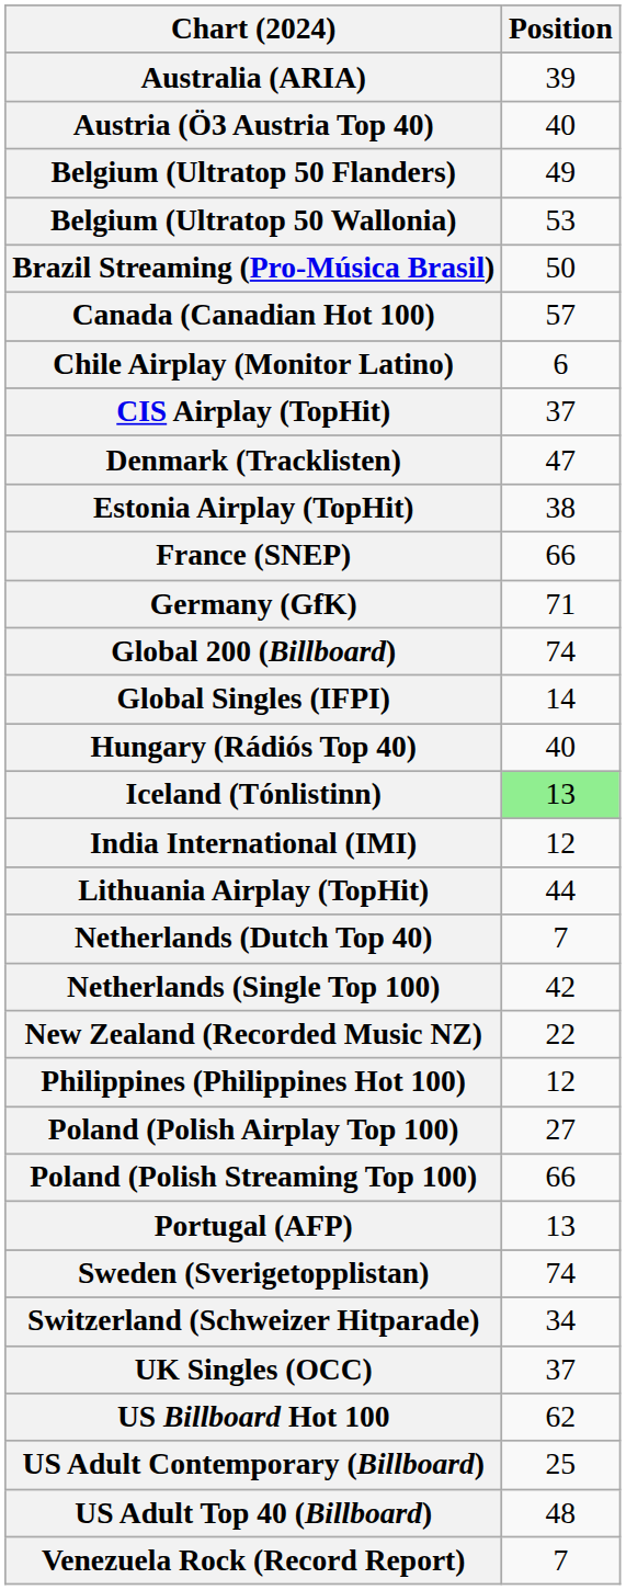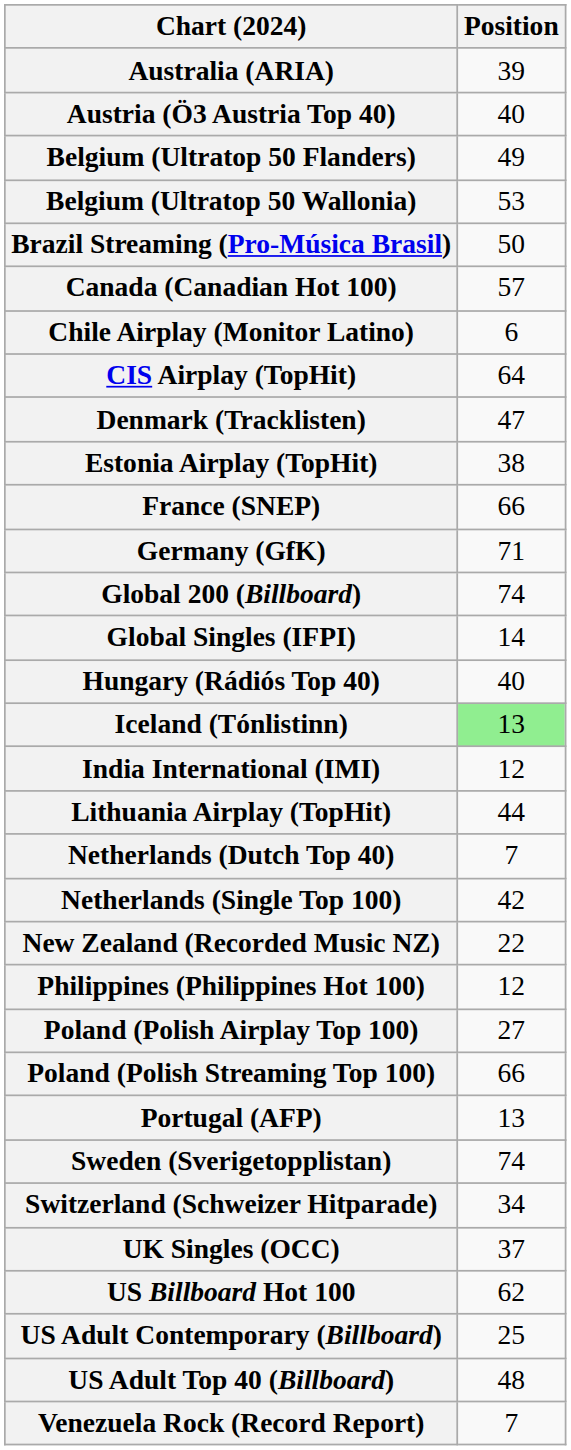CIS Airplay (TopHit) | Position: 37 -> 64
